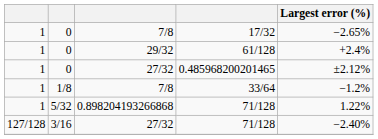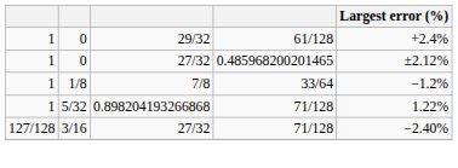- row: 1 | 0 | 7/8 | 17/32 | −2.65%
